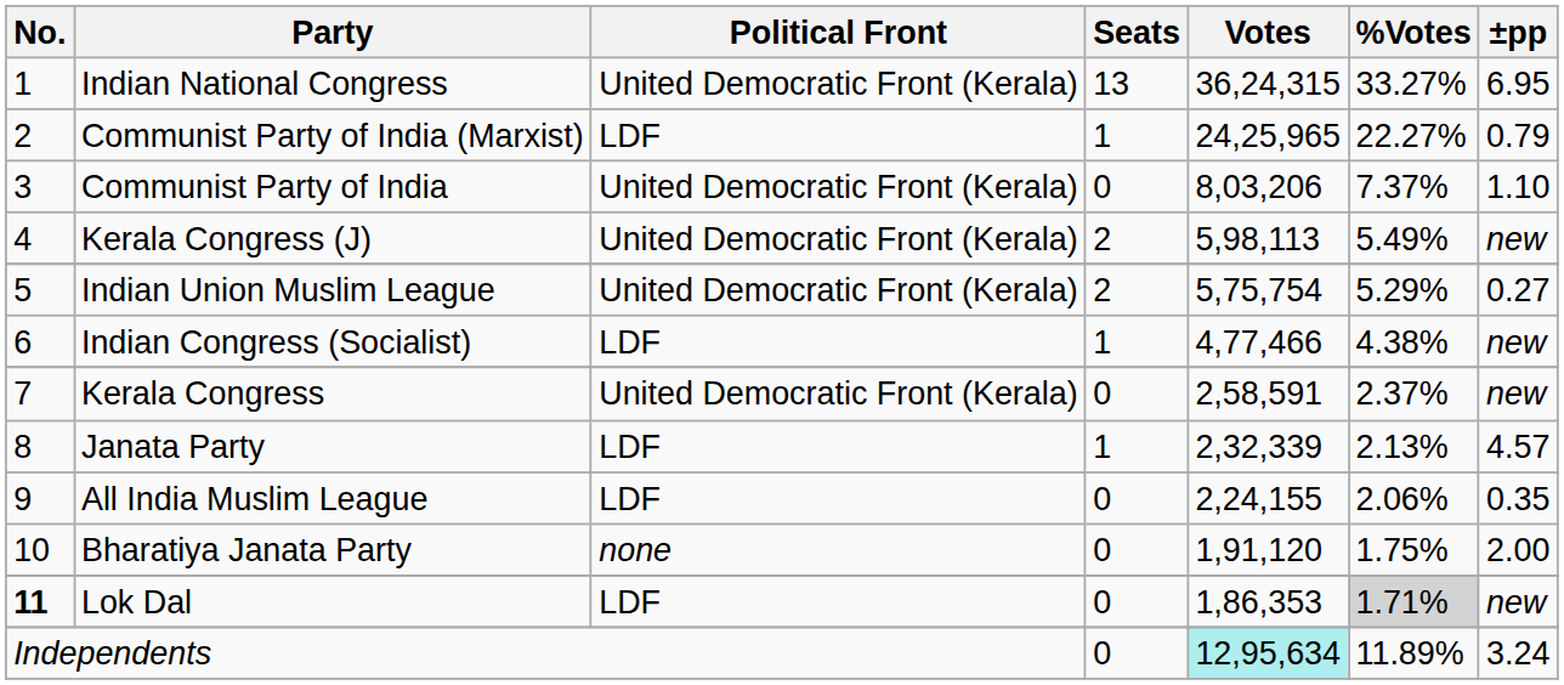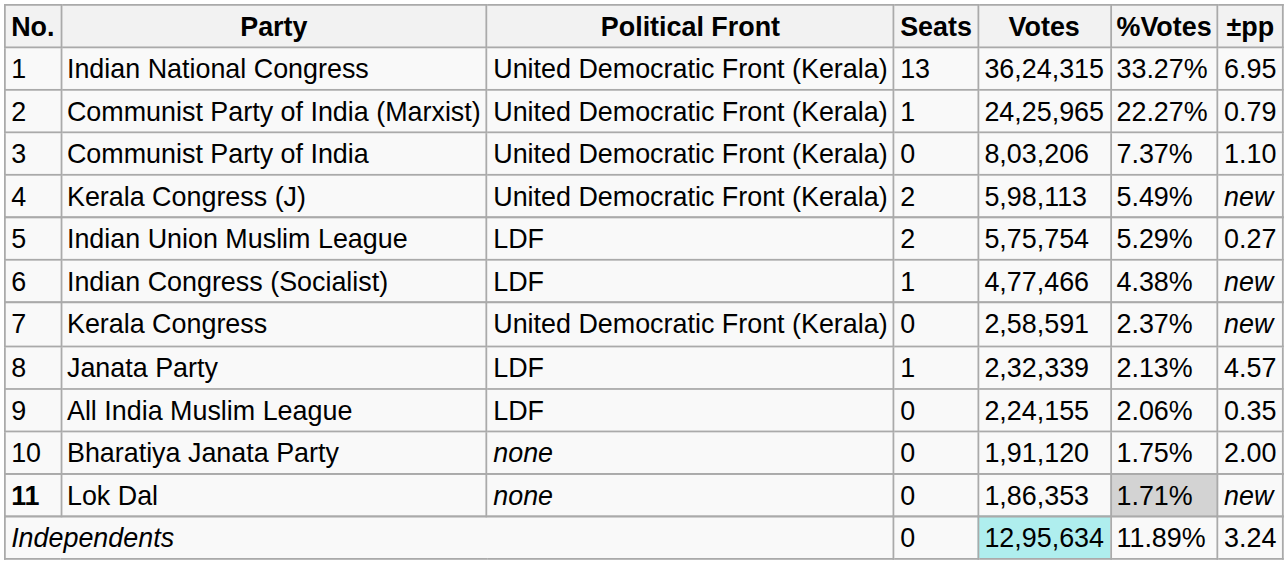Communist Party of India (Marxist) | Political Front: LDF -> United Democratic Front (Kerala)
Indian Union Muslim League | Political Front: United Democratic Front (Kerala) -> LDF
Lok Dal | Political Front: LDF -> none
